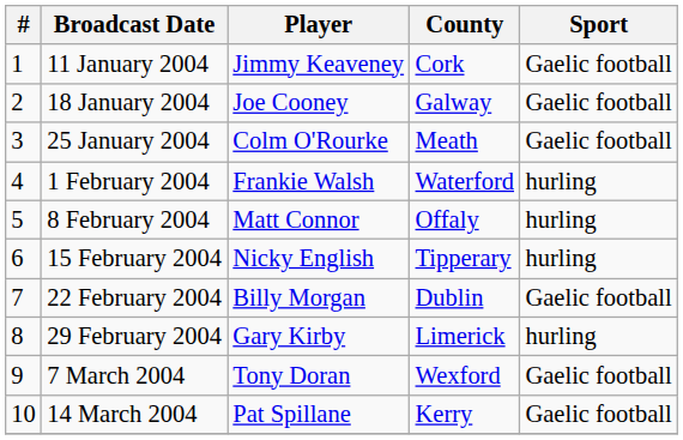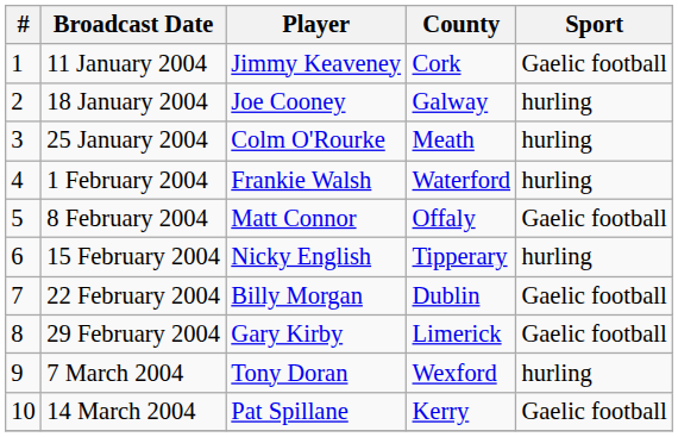18 January 2004 | Sport: Gaelic football -> hurling
25 January 2004 | Sport: Gaelic football -> hurling
8 February 2004 | Sport: hurling -> Gaelic football
29 February 2004 | Sport: hurling -> Gaelic football
7 March 2004 | Sport: Gaelic football -> hurling
